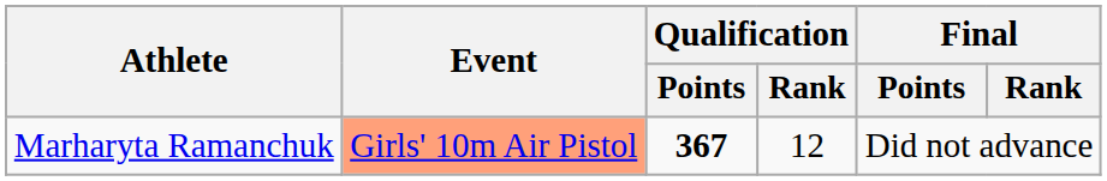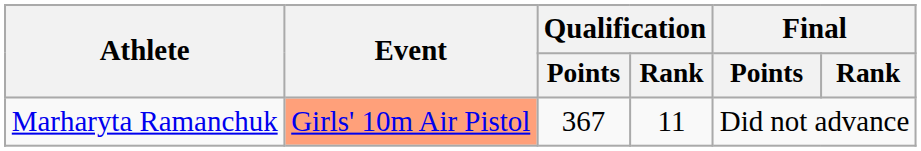Marharyta Ramanchuk | Qualification / Points: bold -> normal
Marharyta Ramanchuk | Qualification / Rank: 12 -> 11
